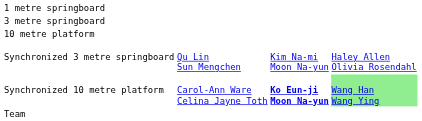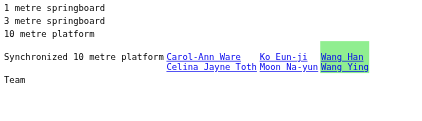- row: Synchronized 3 metre springboard | Qu Lin Sun Mengchen | Kim Na-mi Moon Na-yun | Haley Allen Olivia Rosendahl
Synchronized 10 metre platform | column 3: bold -> normal
